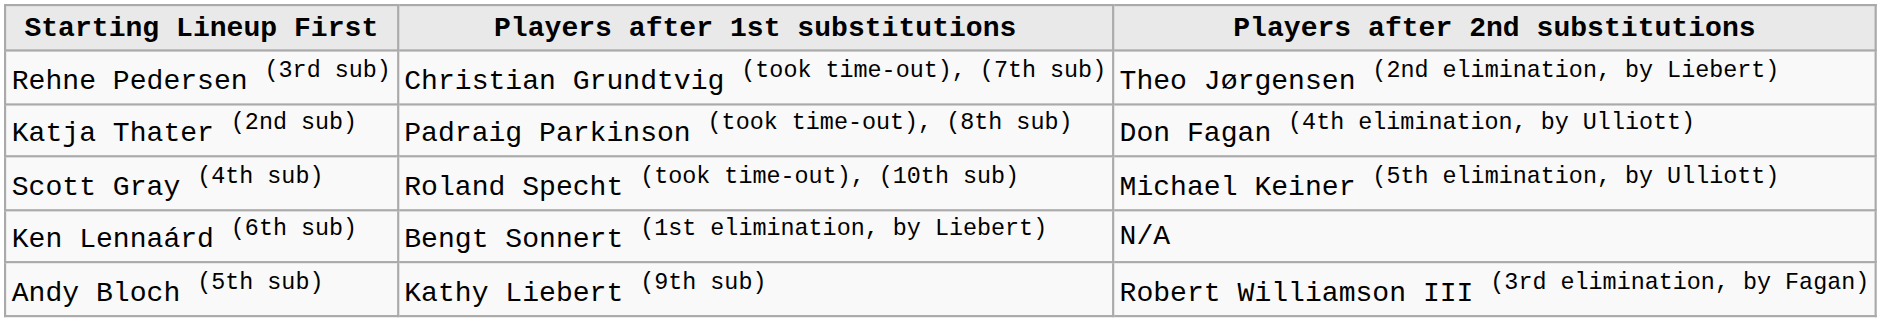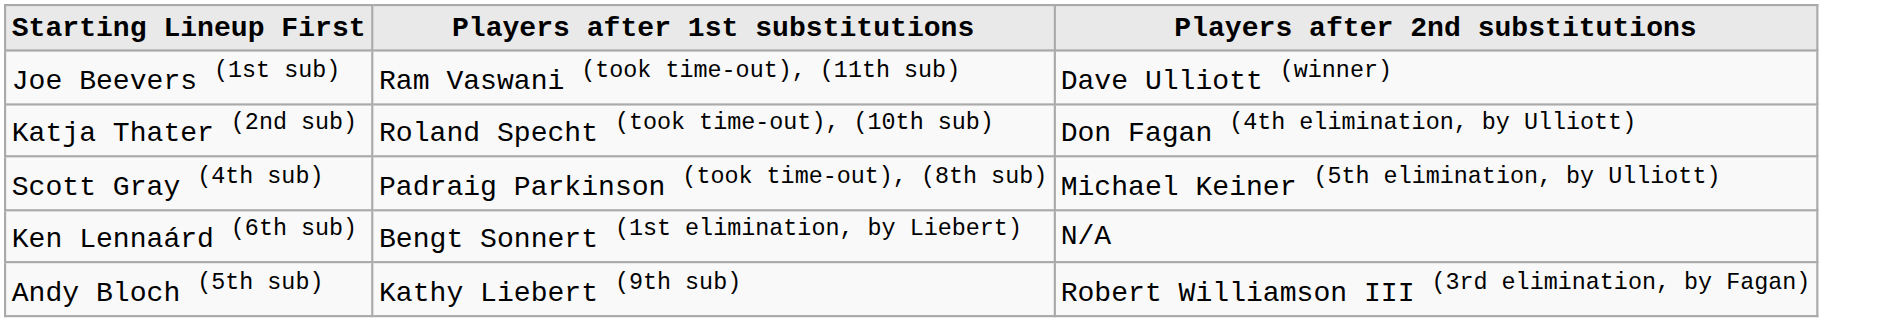- row: Rehne Pedersen (3rd sub) | Christian Grundtvig (took time-out), (7th sub) | Theo Jørgensen (2nd elimination, by Liebert)
+ row: Joe Beevers (1st sub) | Ram Vaswani (took time-out), (11th sub) | Dave Ulliott (winner)
Katja Thater (2nd sub) | Players after 1st substitutions: Padraig Parkinson (took time-out), (8th sub) -> Roland Specht (took time-out), (10th sub)
Scott Gray (4th sub) | Players after 1st substitutions: Roland Specht (took time-out), (10th sub) -> Padraig Parkinson (took time-out), (8th sub)
